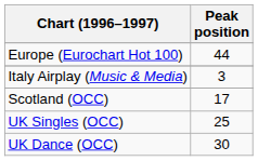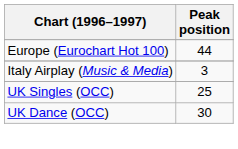- row: Scotland (OCC) | 17
